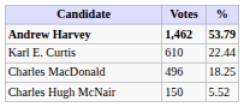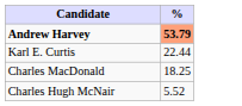- column: Votes | 1,462 | 610 | 496 | 150
Andrew Harvey | %: no background -> lightsalmon background
